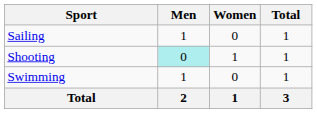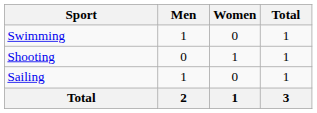rows swapped: Sailing <-> Swimming
Shooting | Men: paleturquoise background -> no background
